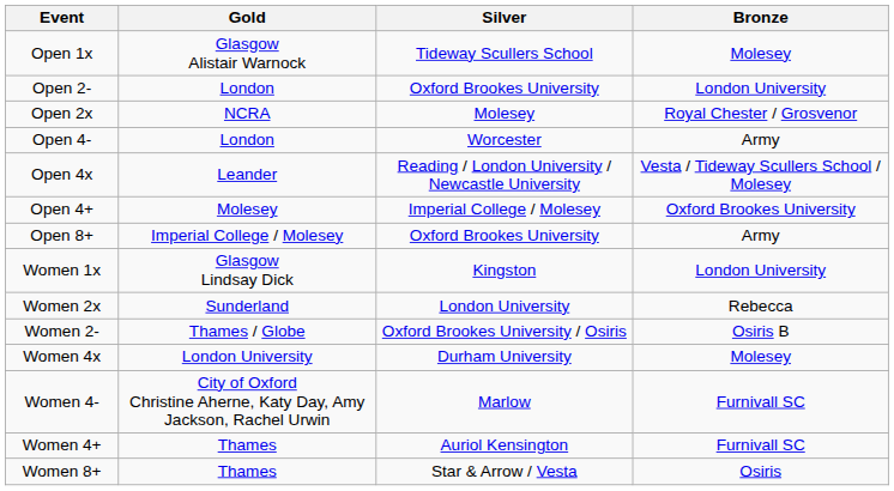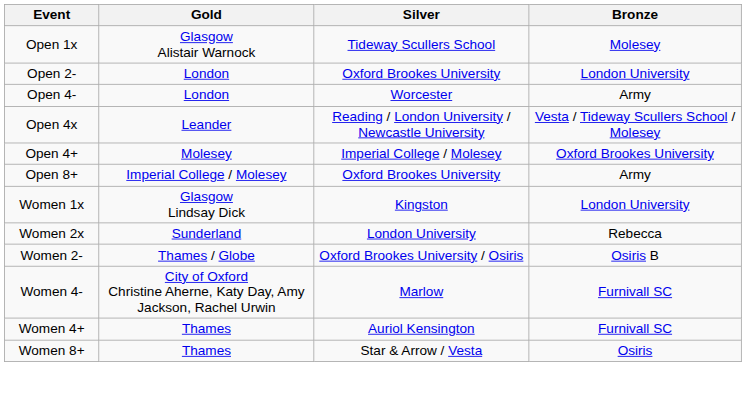- row: Open 2x | NCRA | Molesey | Royal Chester / Grosvenor
- row: Women 4x | London University | Durham University | Molesey
